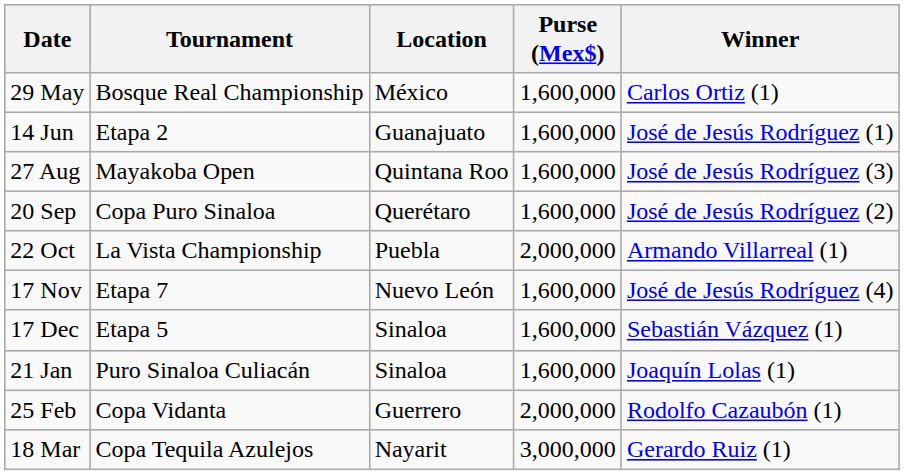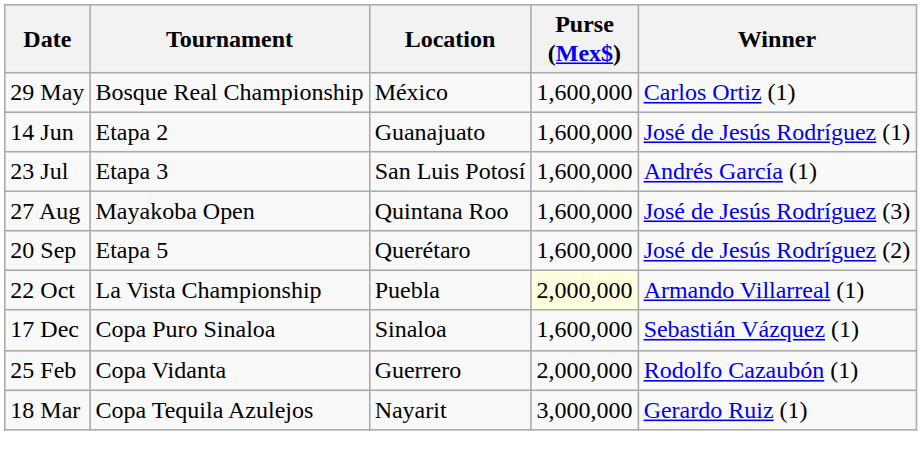+ row: 23 Jul | Etapa 3 | San Luis Potosí | 1,600,000 | Andrés García (1)
20 Sep | Tournament: Copa Puro Sinaloa -> Etapa 5
22 Oct | Purse (Mex$): no background -> lightyellow background
- row: 17 Nov | Etapa 7 | Nuevo León | 1,600,000 | José de Jesús Rodríguez (4)
17 Dec | Tournament: Etapa 5 -> Copa Puro Sinaloa
- row: 21 Jan | Puro Sinaloa Culiacán | Sinaloa | 1,600,000 | Joaquín Lolas (1)
